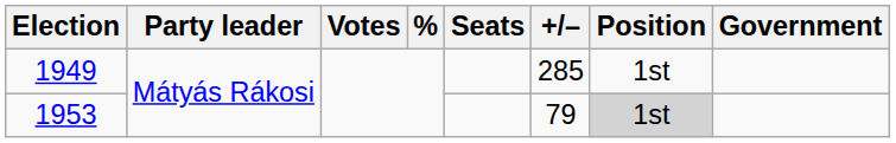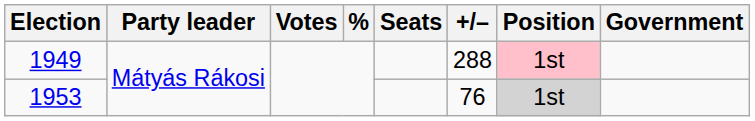1949 | +/–: 285 -> 288
1949 | Position: no background -> pink background
1953 | +/–: 79 -> 76
